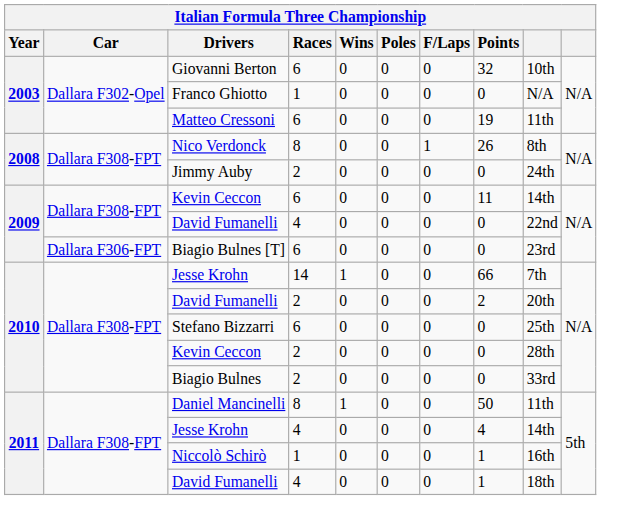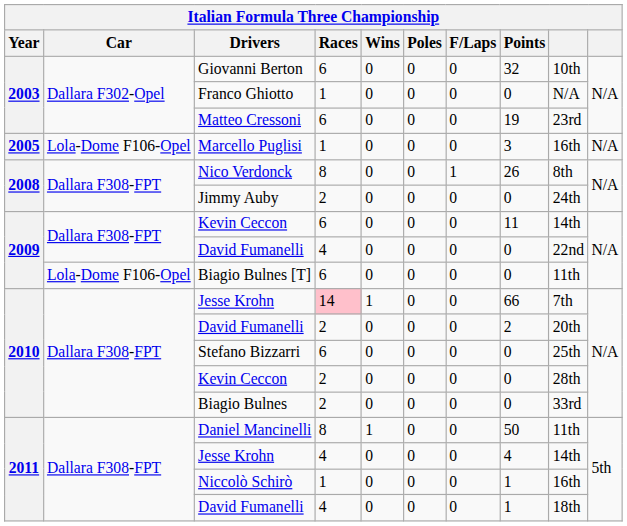Matteo Cressoni | column 9: 11th -> 23rd
+ row: 2005 | Lola-Dome F106-Opel | Marcello Puglisi | 1 | 0 | 0 | 0 | 3 | 16th | N/A
Biagio Bulnes [T] | Car: Dallara F306-FPT -> Lola-Dome F106-Opel
Biagio Bulnes [T] | column 9: 23rd -> 11th
2010 / Jesse Krohn | Races: no background -> pink background
